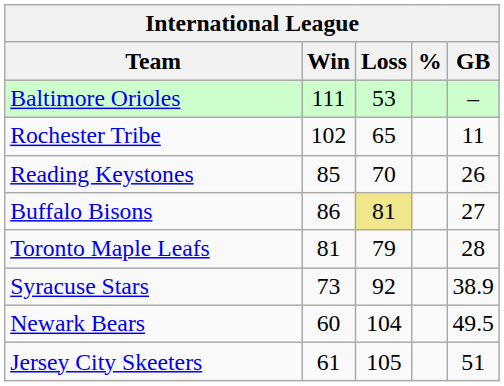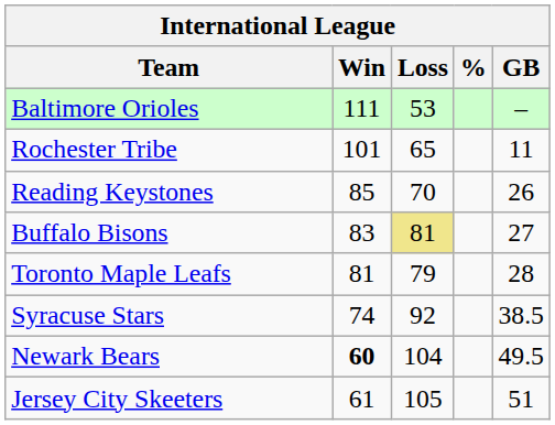Rochester Tribe | Win: 102 -> 101
Buffalo Bisons | Win: 86 -> 83
Syracuse Stars | Win: 73 -> 74
Syracuse Stars | GB: 38.9 -> 38.5
Newark Bears | Win: normal -> bold
